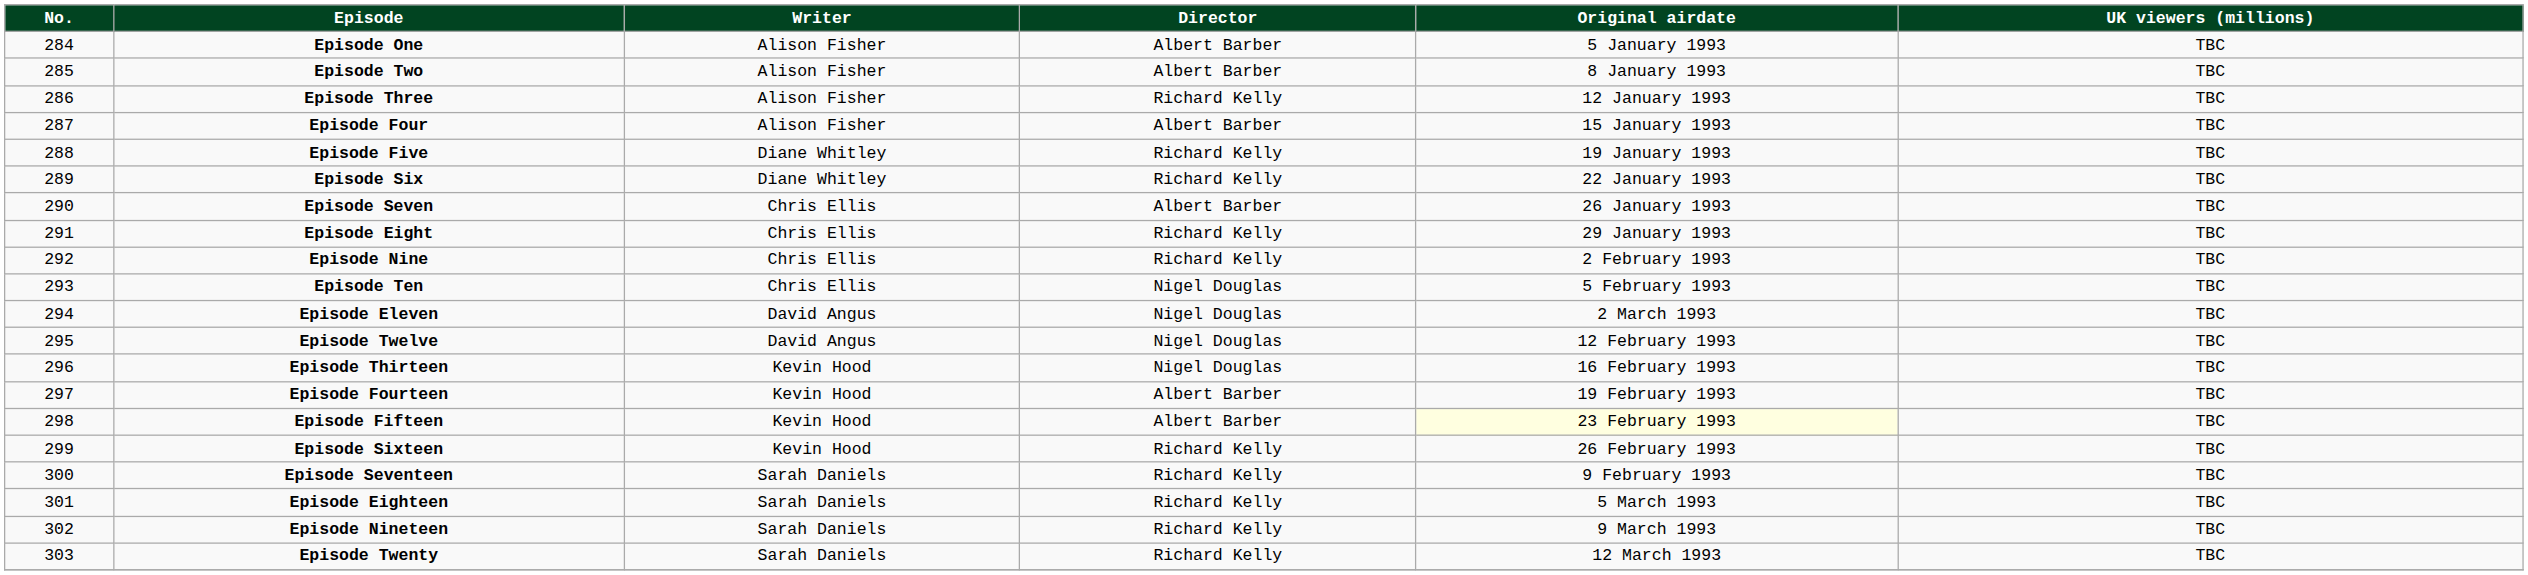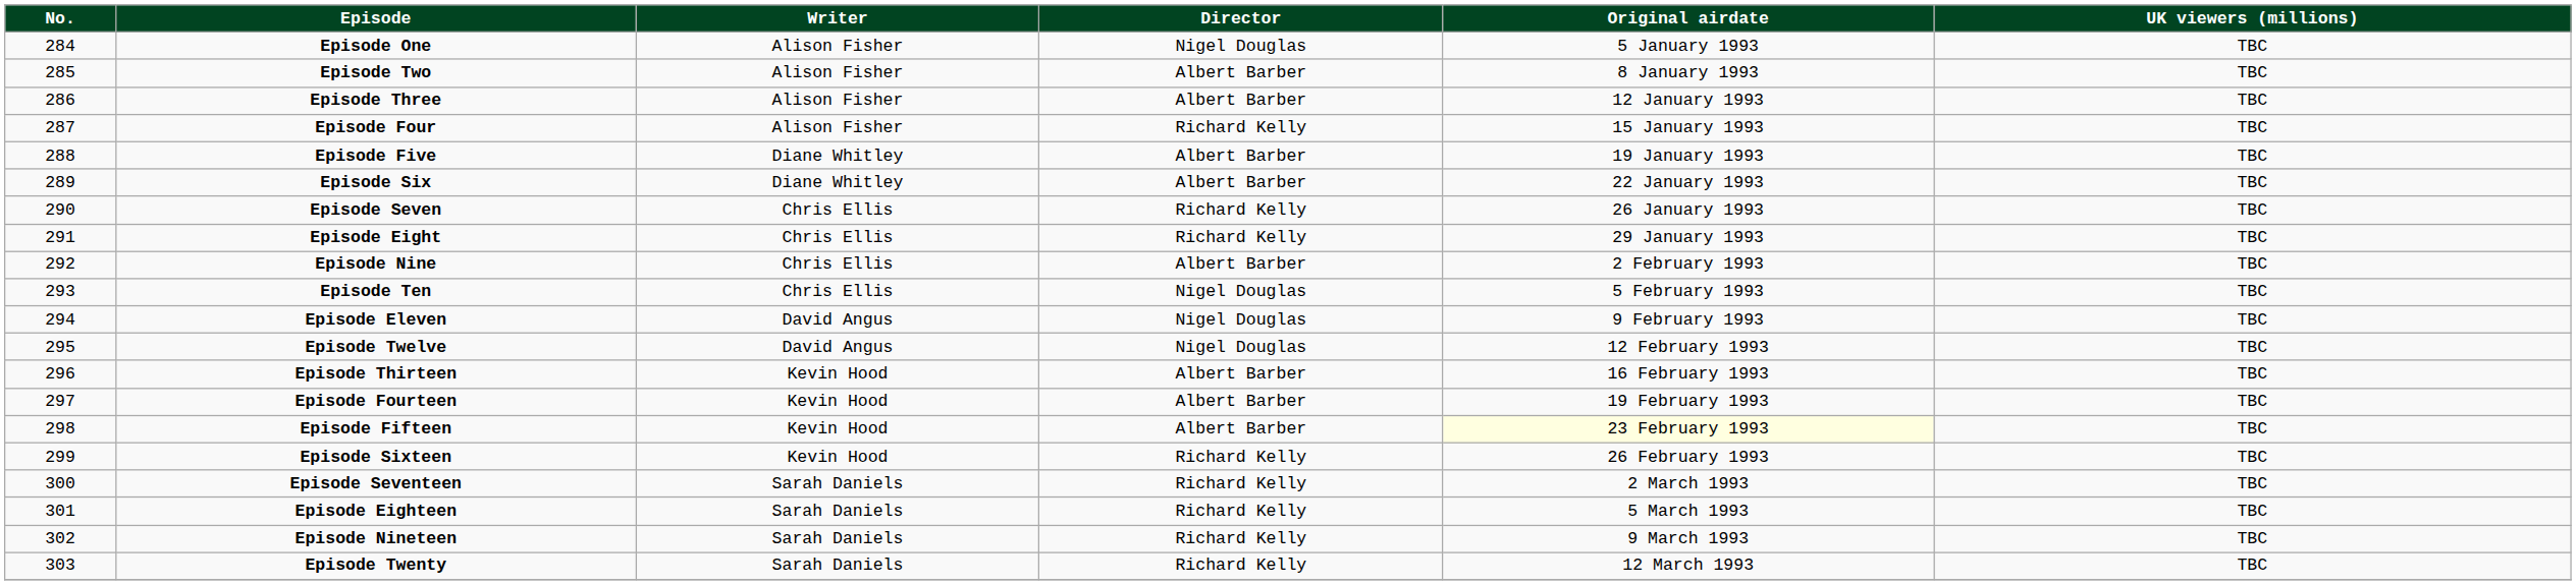Episode One | Director: Albert Barber -> Nigel Douglas
Episode Three | Director: Richard Kelly -> Albert Barber
Episode Four | Director: Albert Barber -> Richard Kelly
Episode Five | Director: Richard Kelly -> Albert Barber
Episode Six | Director: Richard Kelly -> Albert Barber
Episode Seven | Director: Albert Barber -> Richard Kelly
Episode Nine | Director: Richard Kelly -> Albert Barber
Episode Eleven | Original airdate: 2 March 1993 -> 9 February 1993
Episode Thirteen | Director: Nigel Douglas -> Albert Barber
Episode Seventeen | Original airdate: 9 February 1993 -> 2 March 1993
